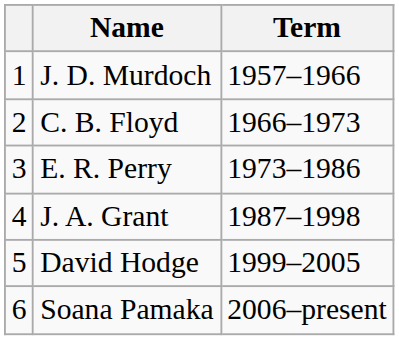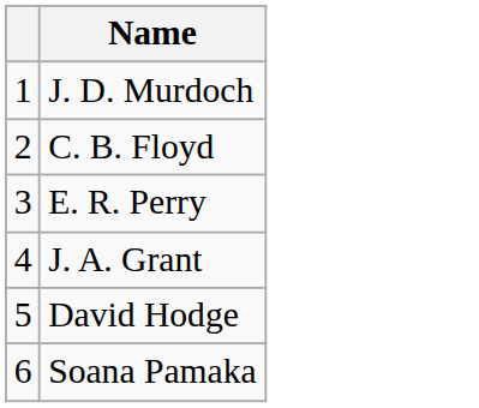- column: Term | 1957–1966 | 1966–1973 | 1973–1986 | 1987–1998 | 1999–2005 | 2006–present
